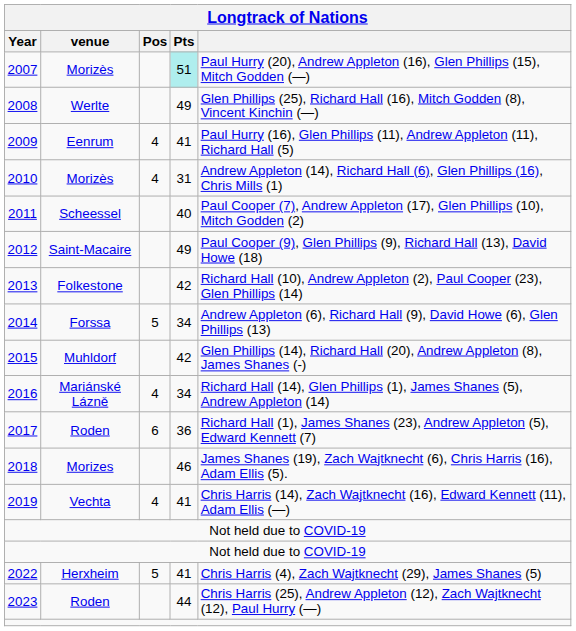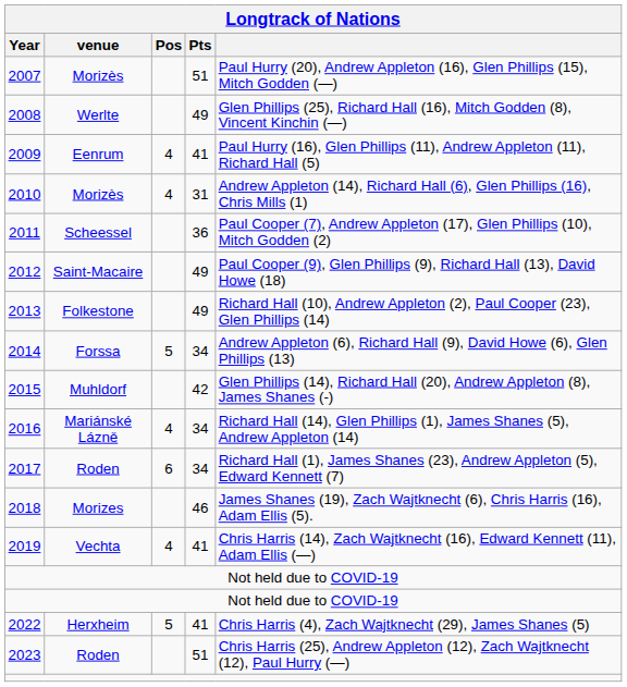2007 | Pts: paleturquoise background -> no background
2011 | Pts: 40 -> 36
2013 | Pts: 42 -> 49
2017 | Pts: 36 -> 34
2023 | Pts: 44 -> 51
